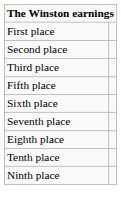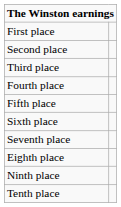+ row: Fourth place
rows swapped: Ninth place <-> Tenth place
